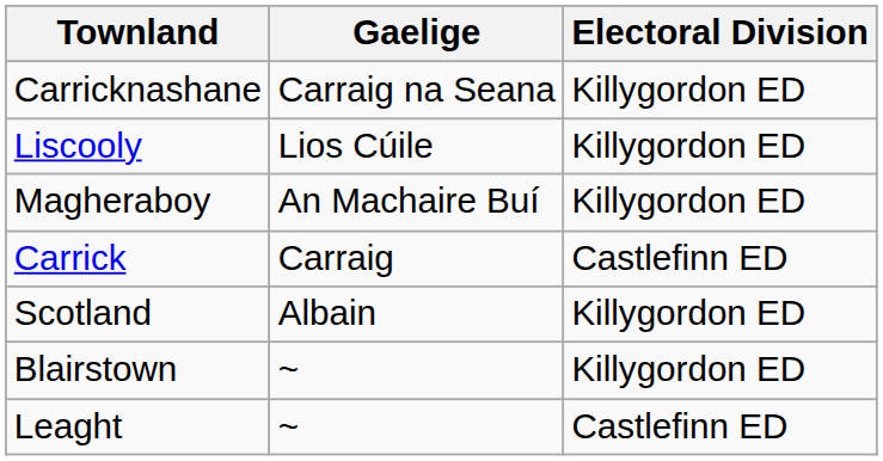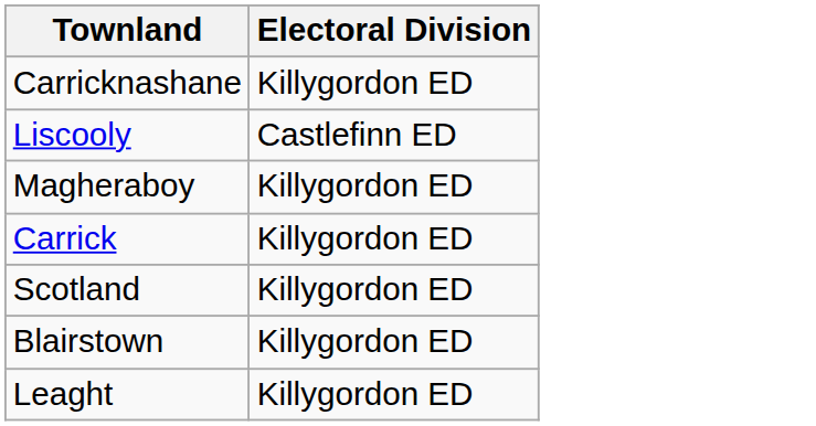- column: Gaelige | Carraig na Seana | Lios Cúile | An Machaire Buí | Carraig | Albain | ~ | ~
Liscooly | Electoral Division: Killygordon ED -> Castlefinn ED
Carrick | Electoral Division: Castlefinn ED -> Killygordon ED
Leaght | Electoral Division: Castlefinn ED -> Killygordon ED
